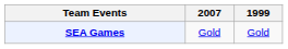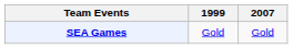columns swapped: 1999 <-> 2007
